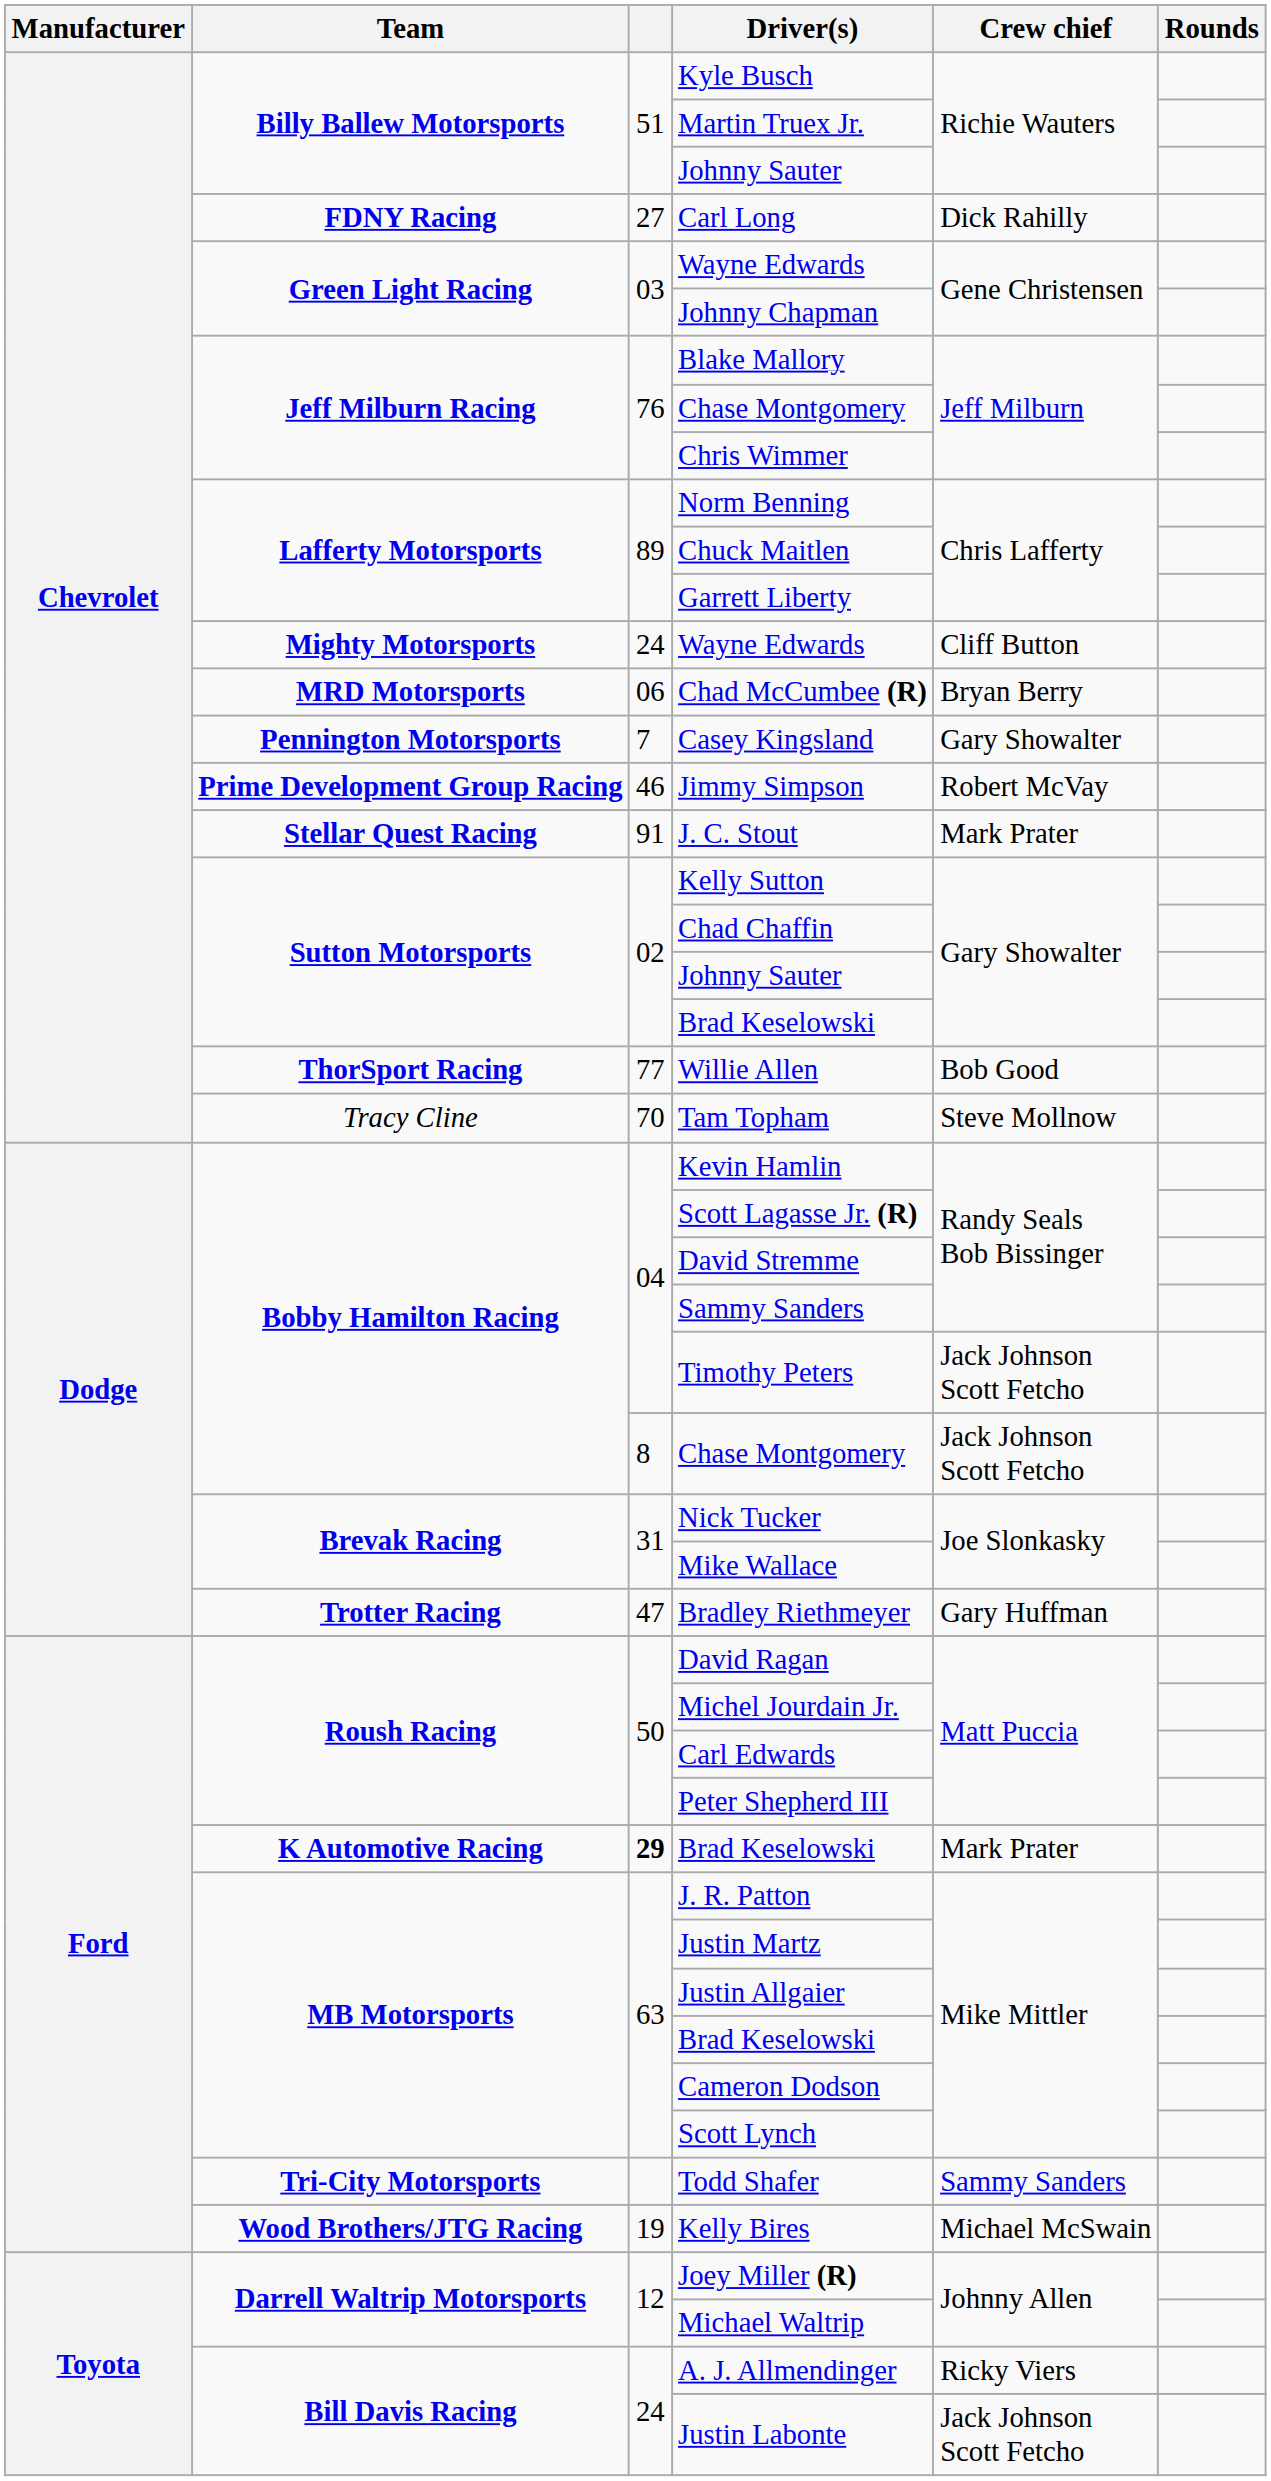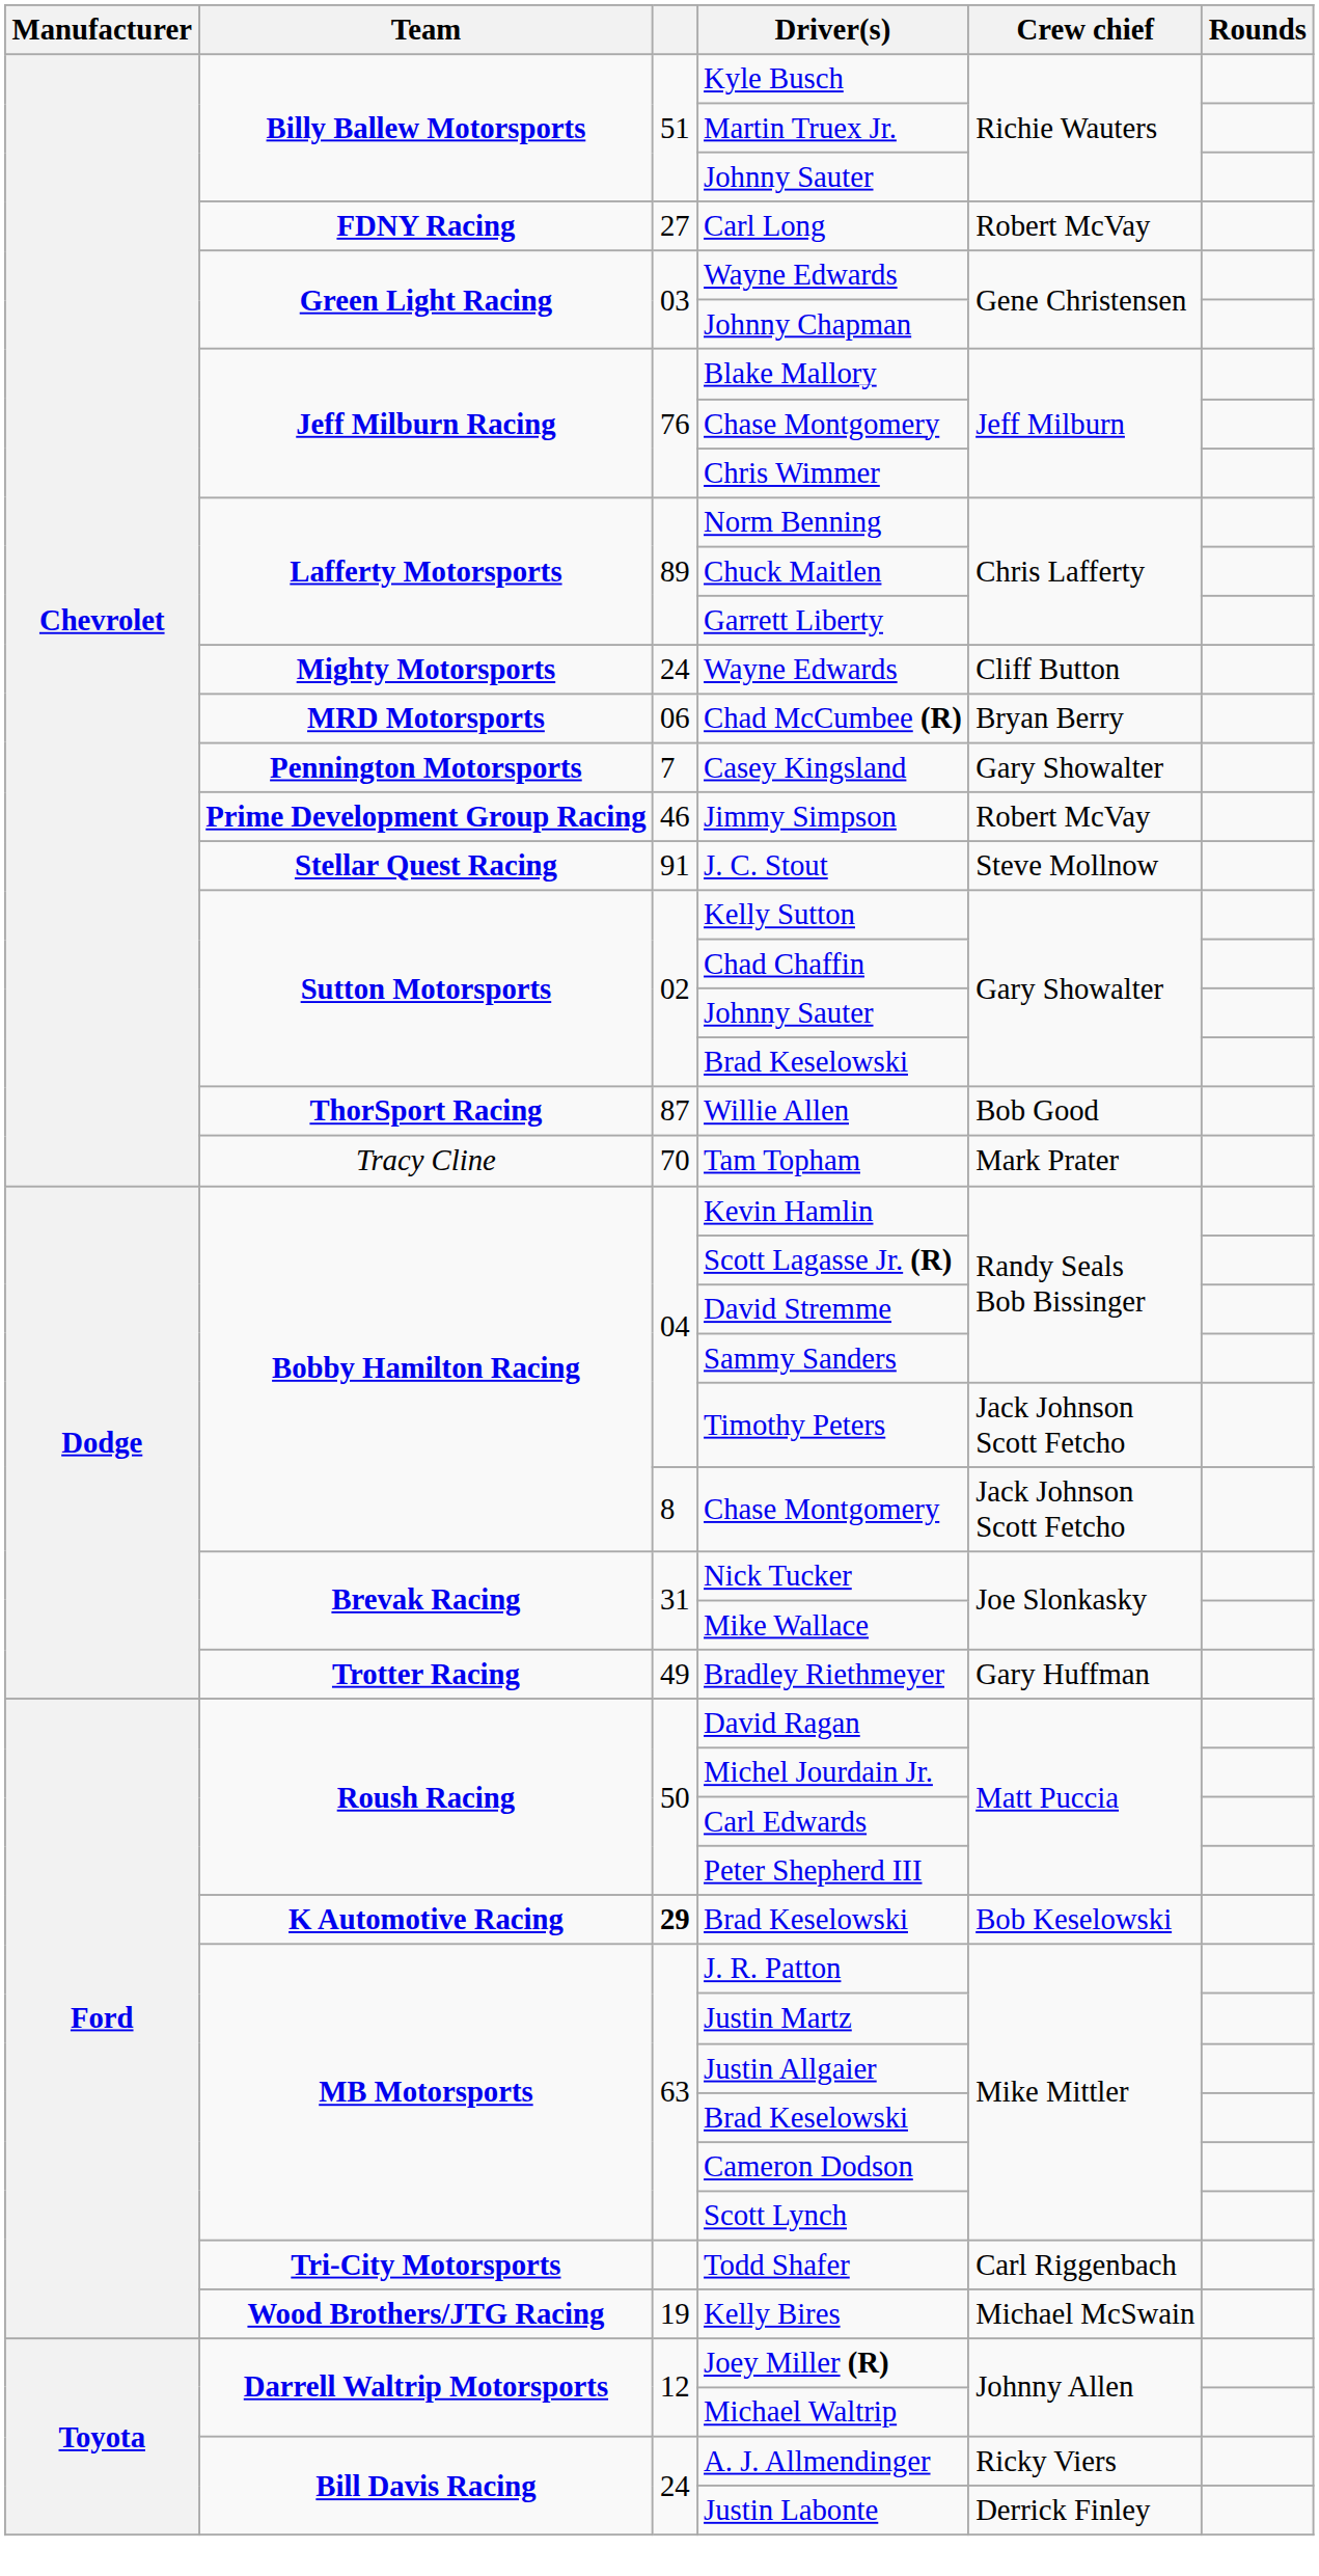Carl Long | Crew chief: Dick Rahilly -> Robert McVay
J. C. Stout | Crew chief: Mark Prater -> Steve Mollnow
Willie Allen | column 3: 77 -> 87
Tam Topham | Crew chief: Steve Mollnow -> Mark Prater
Bradley Riethmeyer | column 3: 47 -> 49
K Automotive Racing / Brad Keselowski | Crew chief: Mark Prater -> Bob Keselowski
Todd Shafer | Crew chief: Sammy Sanders -> Carl Riggenbach
Justin Labonte | Crew chief: Jack Johnson Scott Fetcho -> Derrick Finley
